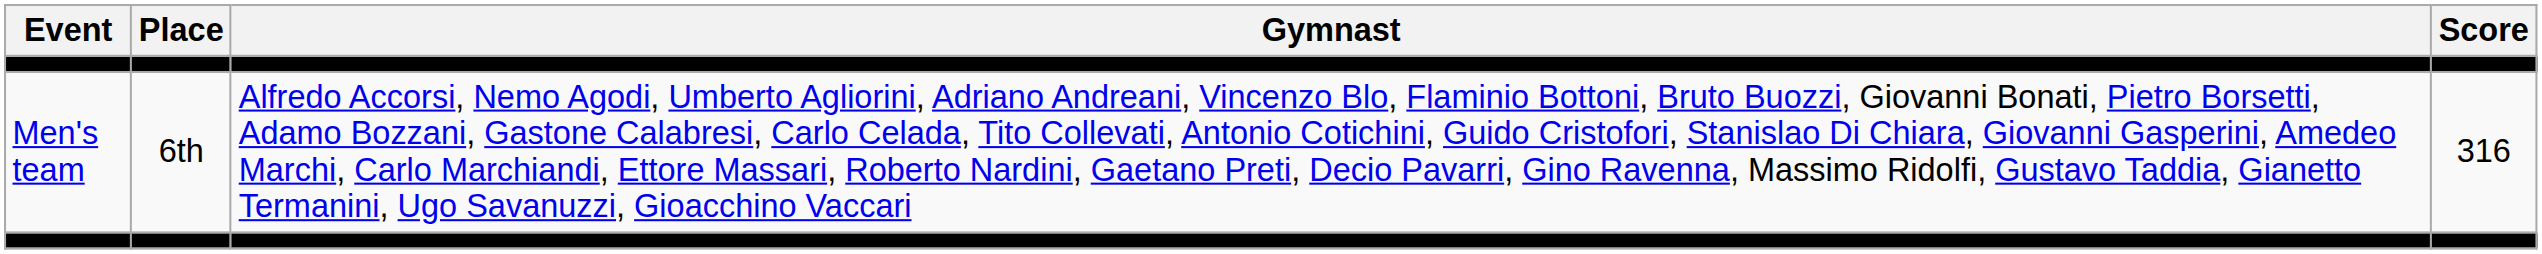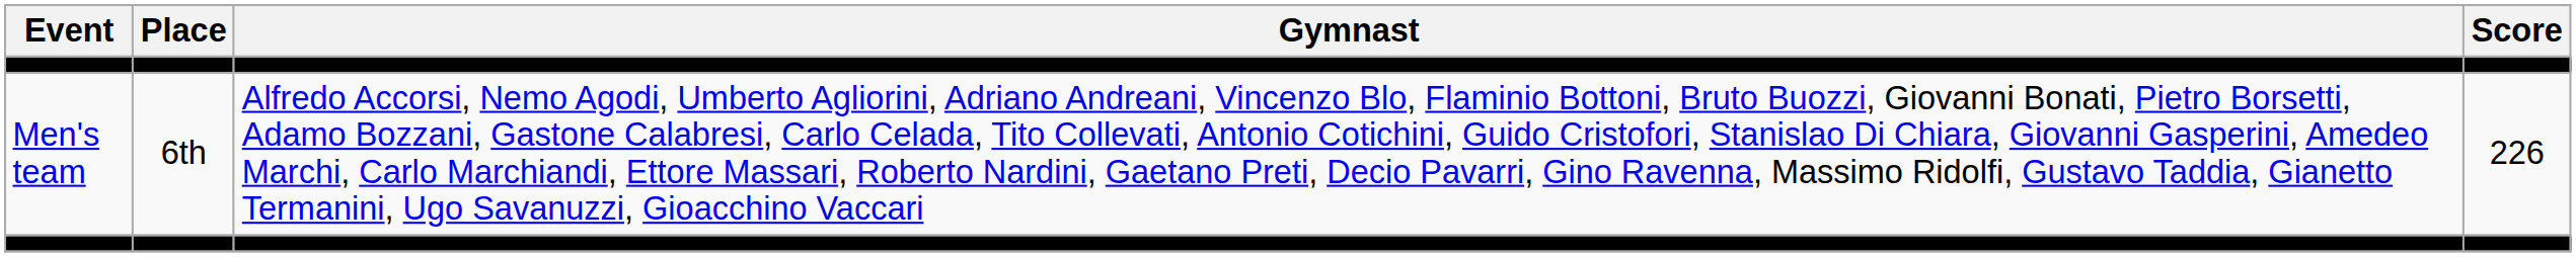Men's team | Score: 316 -> 226
